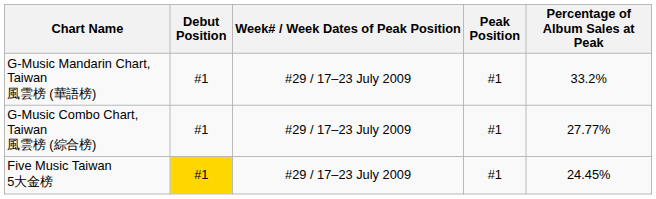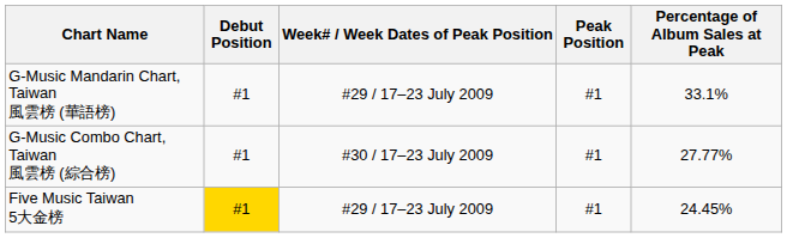G-Music Mandarin Chart, Taiwan 風雲榜 (華語榜) | Percentage of Album Sales at Peak: 33.2% -> 33.1%
G-Music Combo Chart, Taiwan 風雲榜 (綜合榜) | Week# / Week Dates of Peak Position: #29 / 17–23 July 2009 -> #30 / 17–23 July 2009
